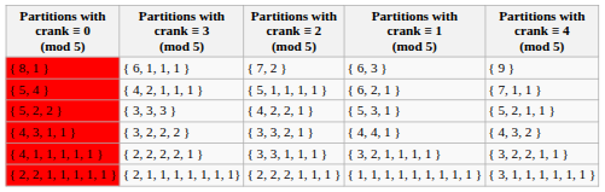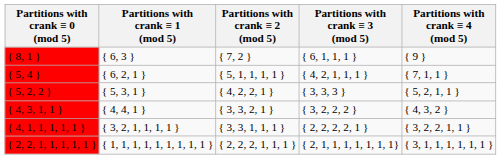columns swapped: Partitions with crank ≡ 1 (mod 5) <-> Partitions with crank ≡ 3 (mod 5)
